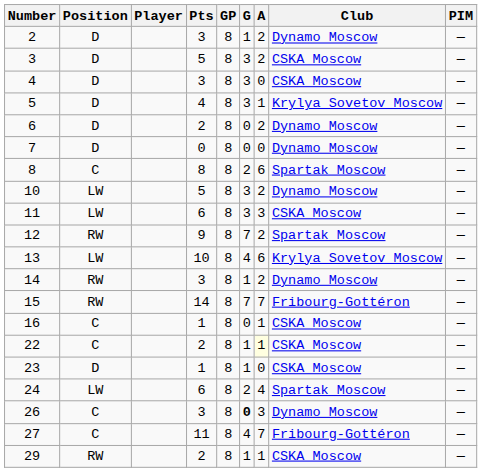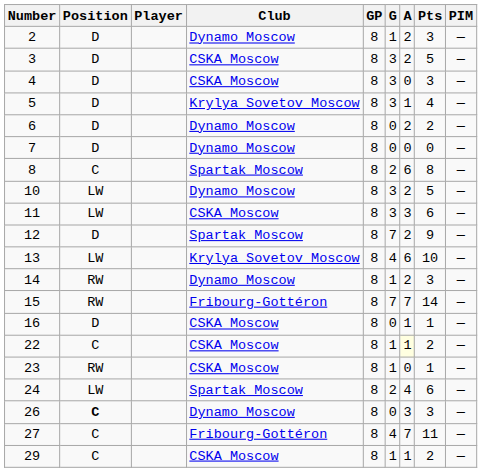columns swapped: Club <-> Pts
12 | Position: RW -> D
16 | Position: C -> D
23 | Position: D -> RW
26 | Position: normal -> bold
26 | G: bold -> normal
29 | Position: RW -> C
